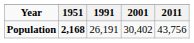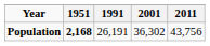Population | 2001: 30,402 -> 36,302
